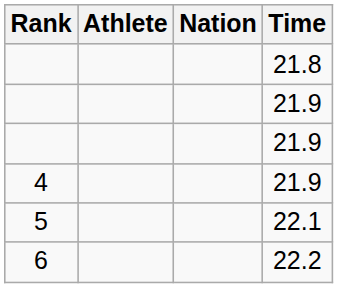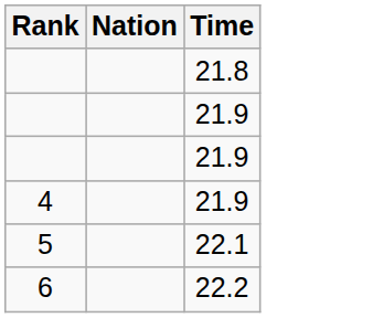- column: Athlete
